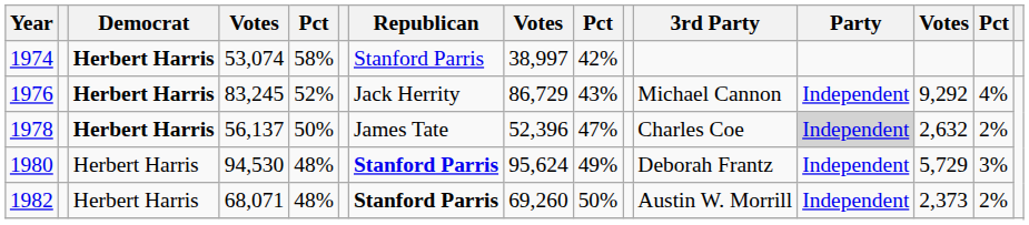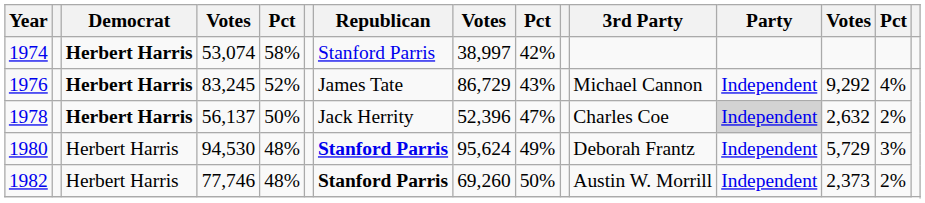1976 | Republican: Jack Herrity -> James Tate
1978 | Republican: James Tate -> Jack Herrity
1982 | column 4: 68,071 -> 77,746
